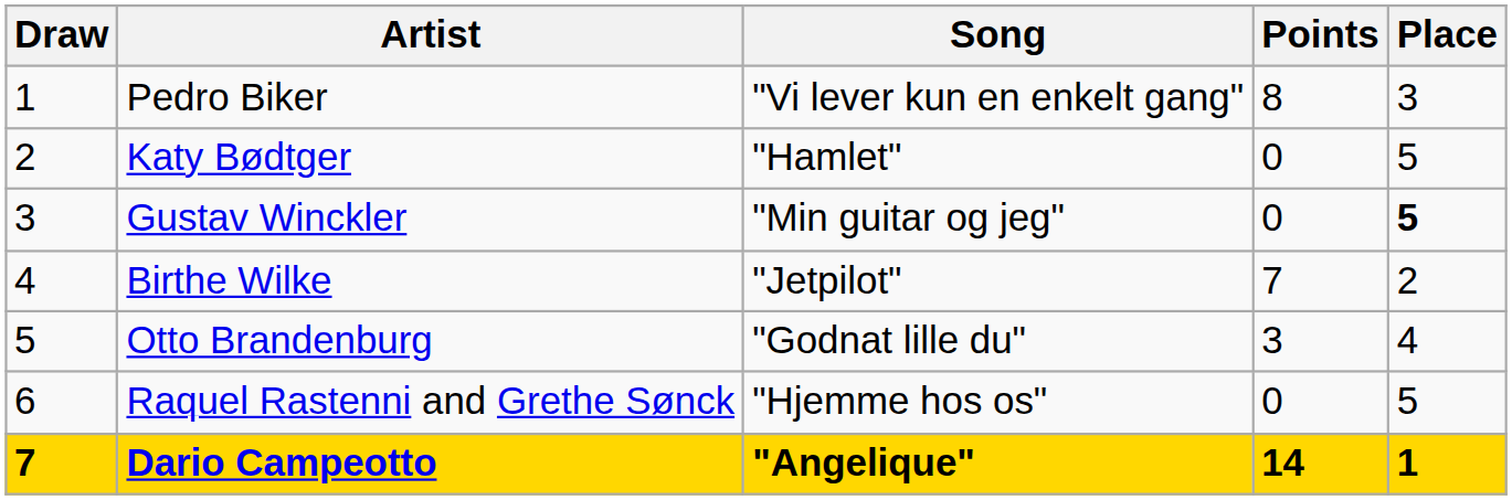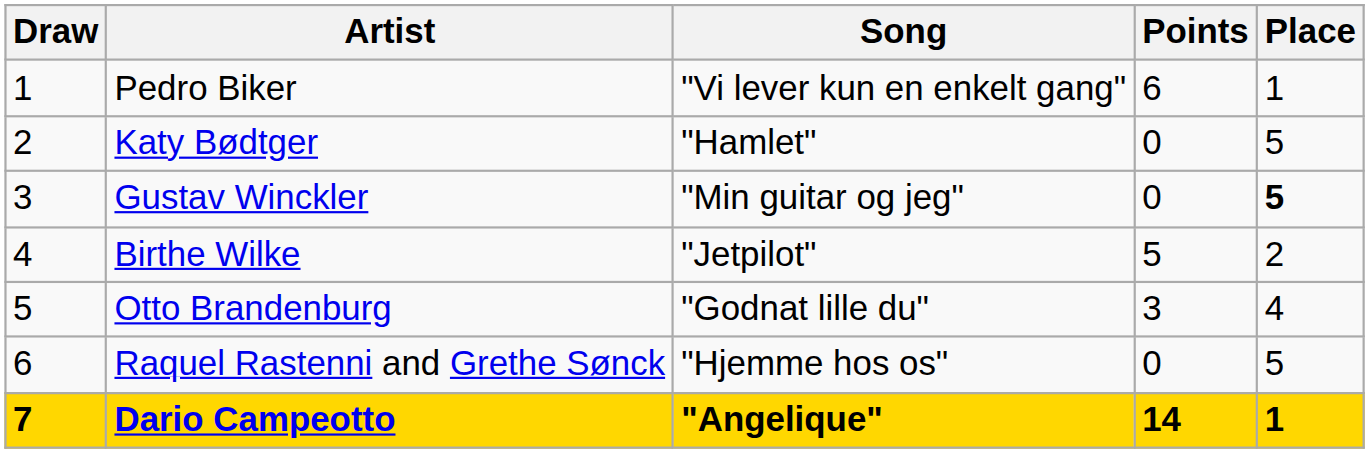Pedro Biker | Points: 8 -> 6
Pedro Biker | Place: 3 -> 1
Birthe Wilke | Points: 7 -> 5
